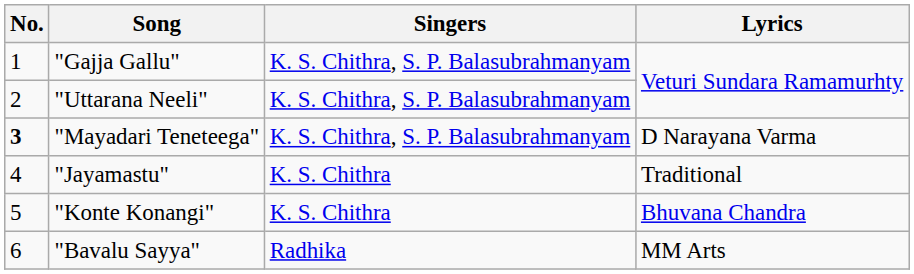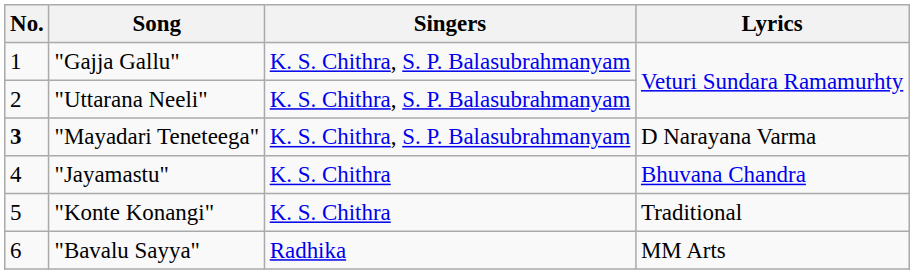"Jayamastu" | Lyrics: Traditional -> Bhuvana Chandra
"Konte Konangi" | Lyrics: Bhuvana Chandra -> Traditional
